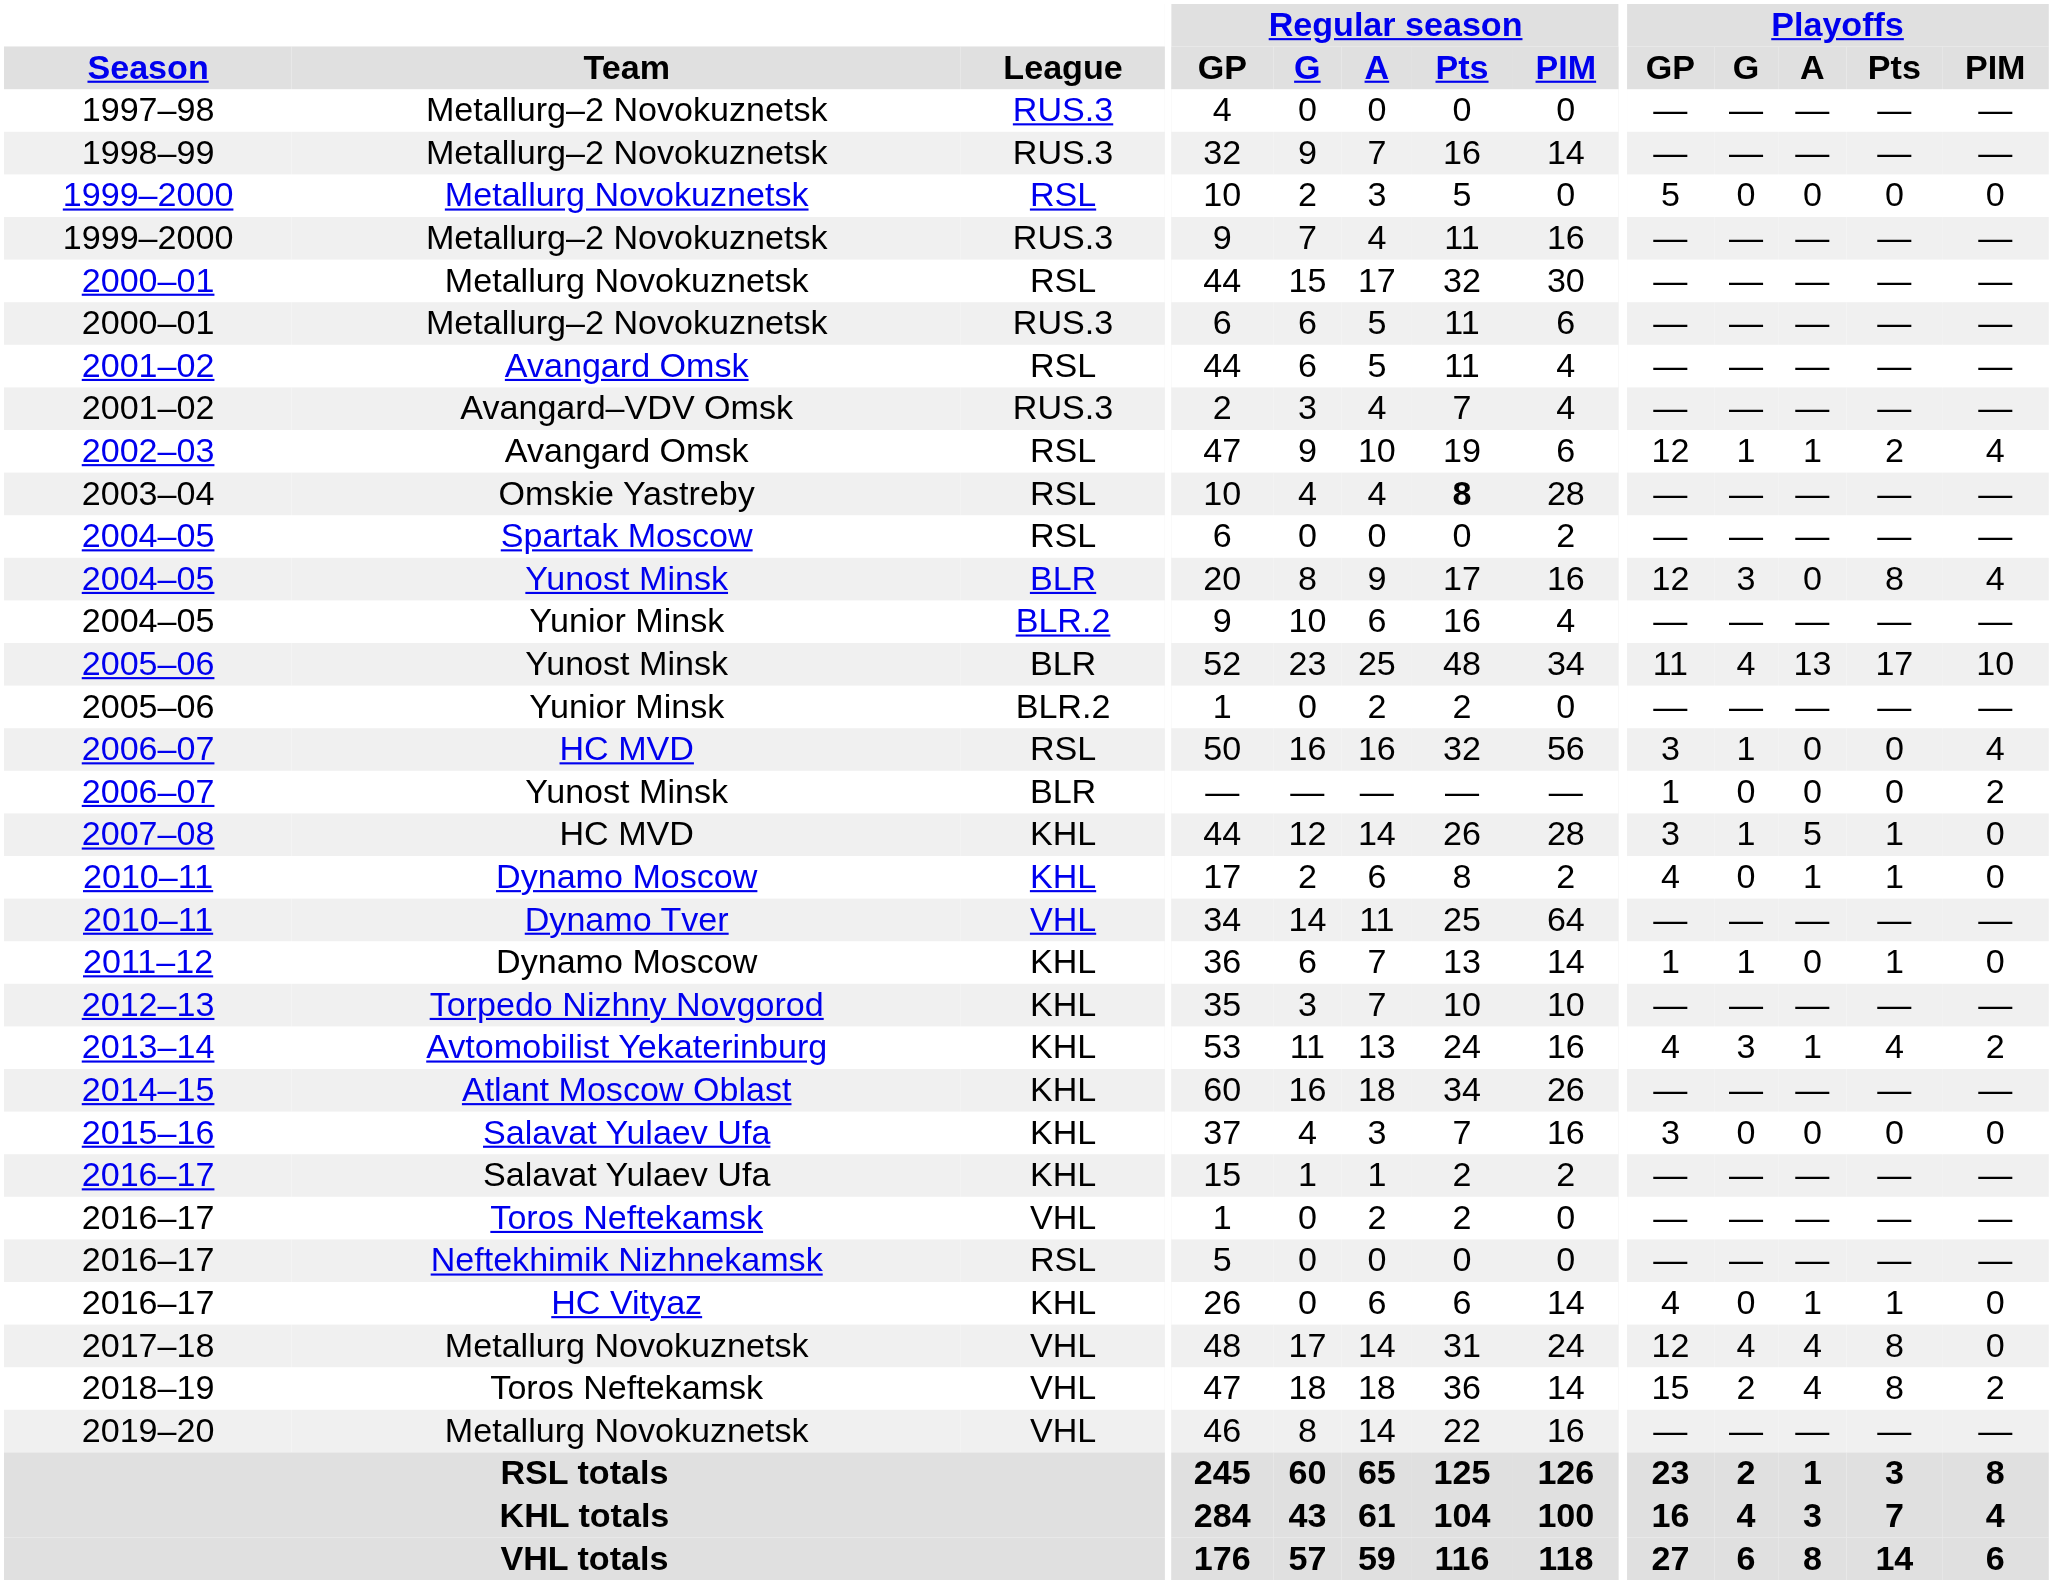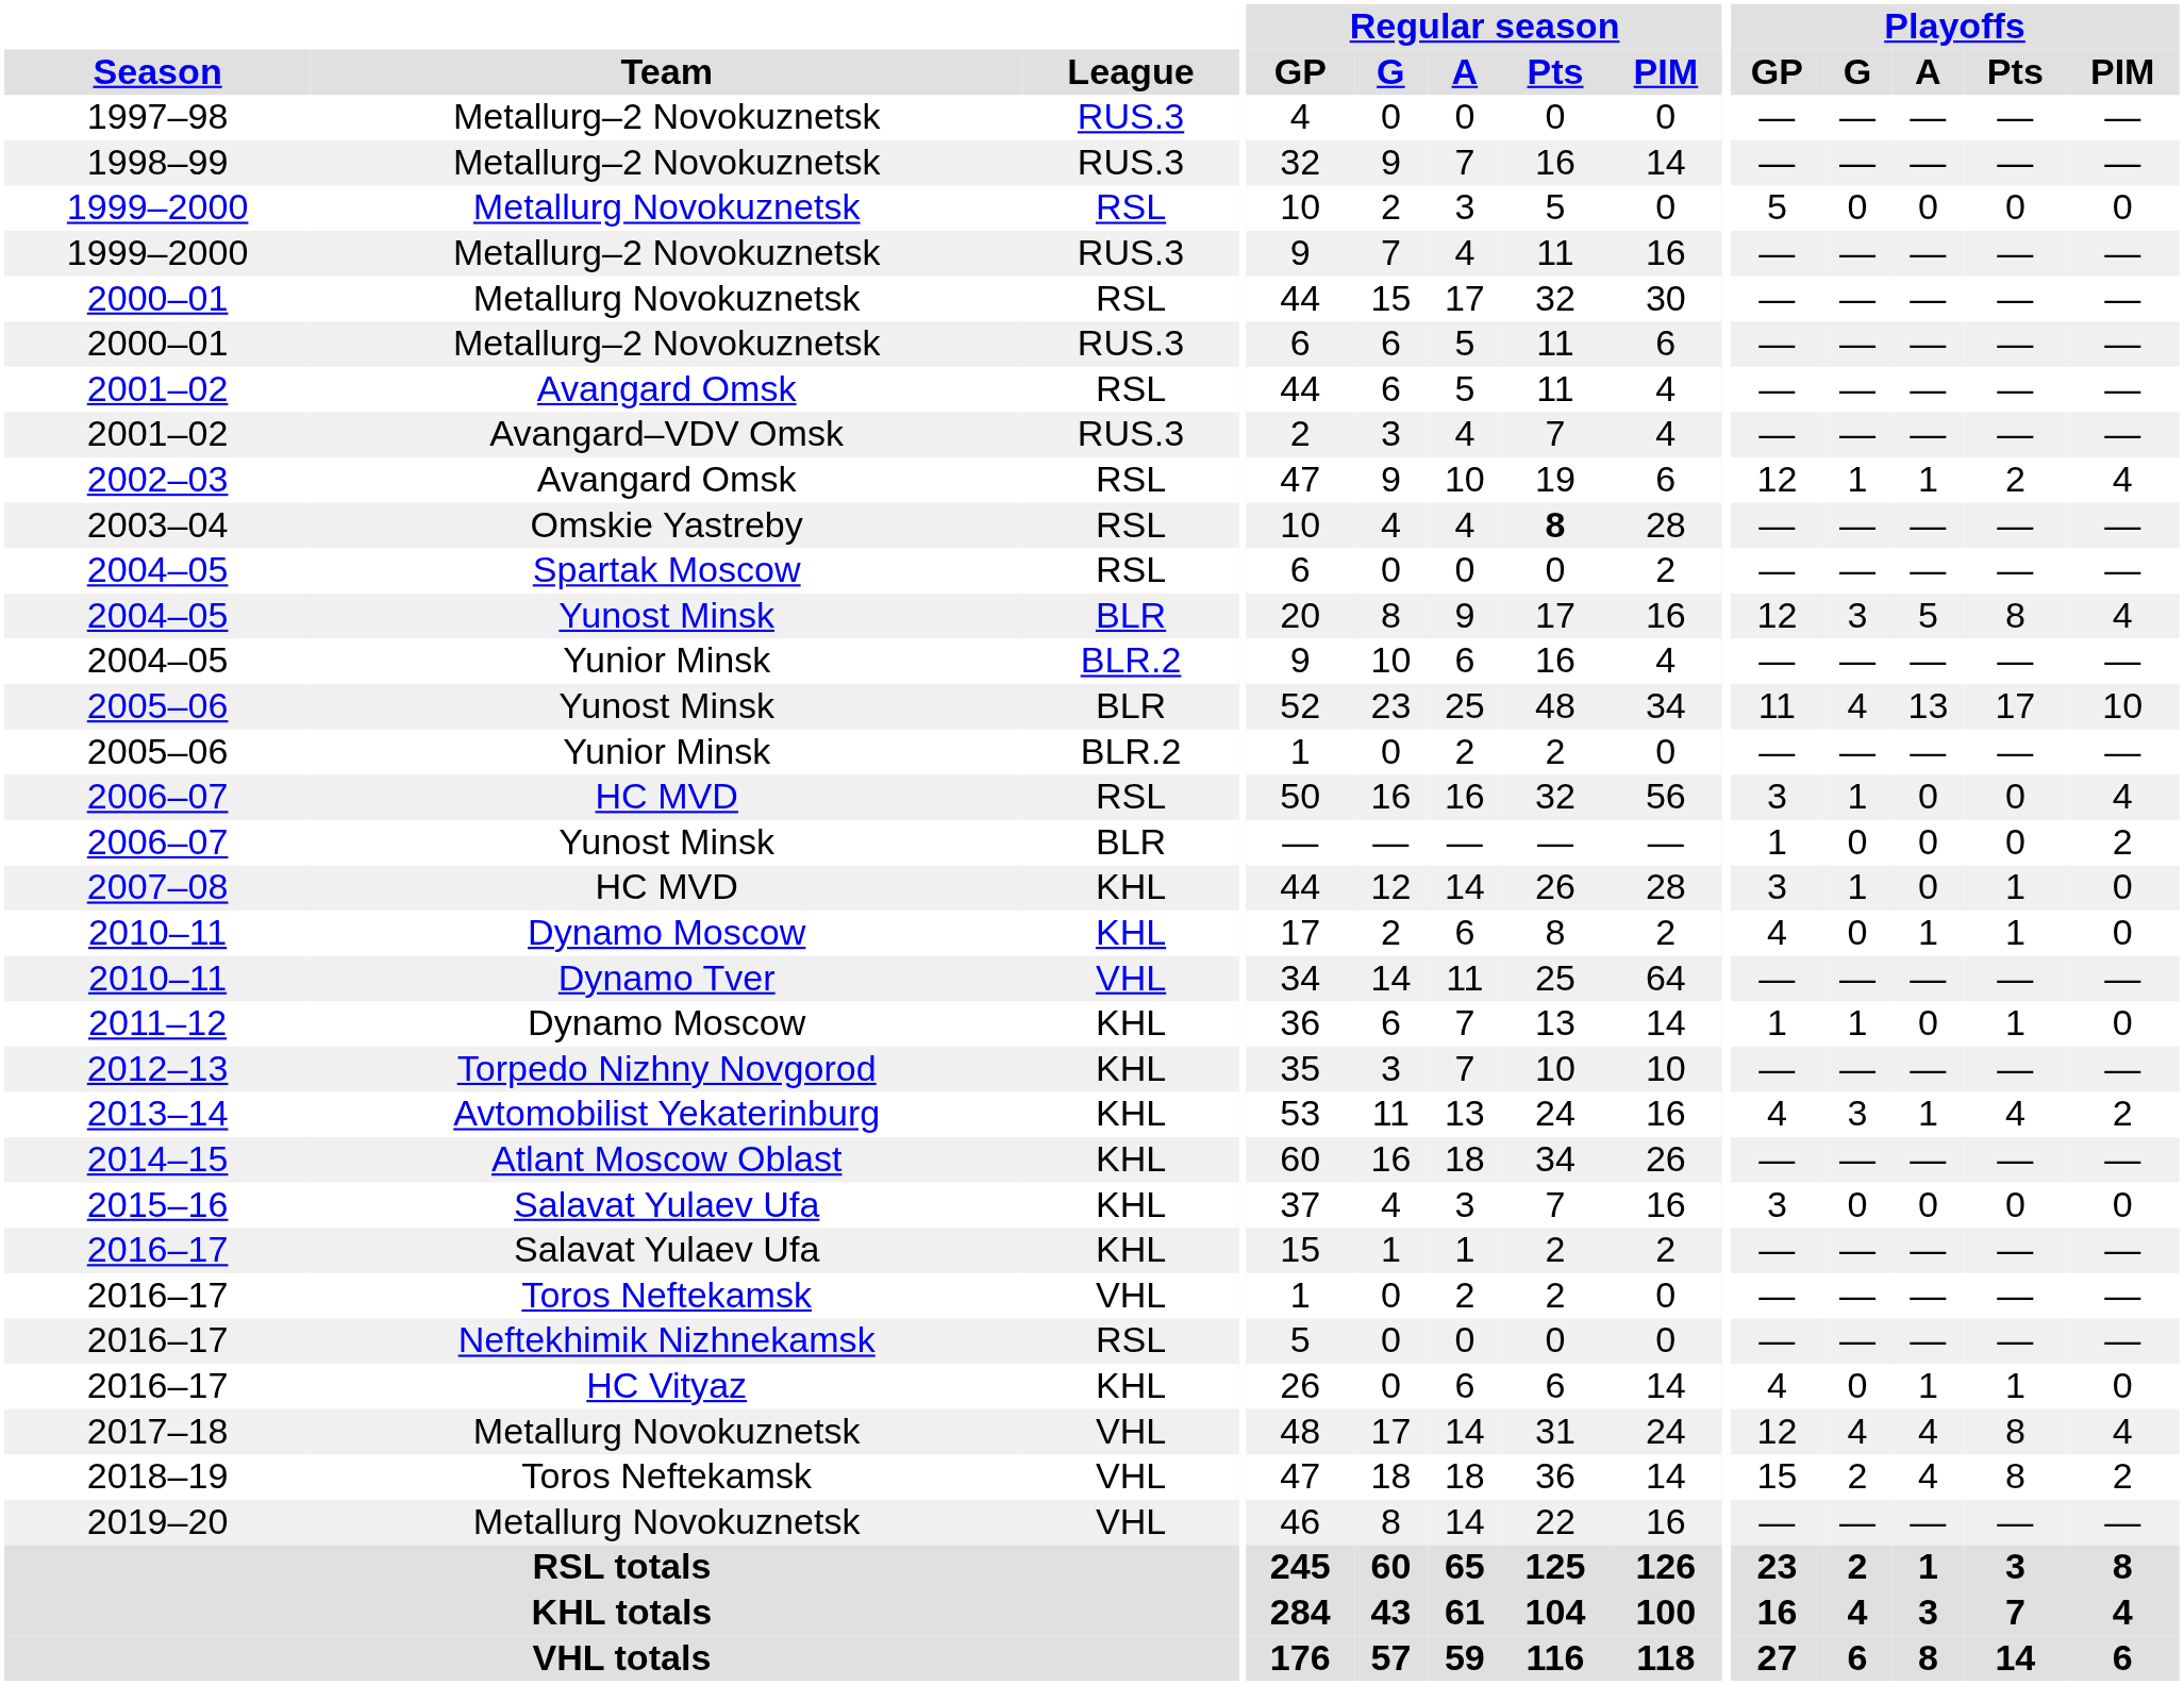2004–05 / Yunost Minsk | Playoffs / A: 0 -> 5
2007–08 | Playoffs / A: 5 -> 0
2017–18 | Playoffs / PIM: 0 -> 4
